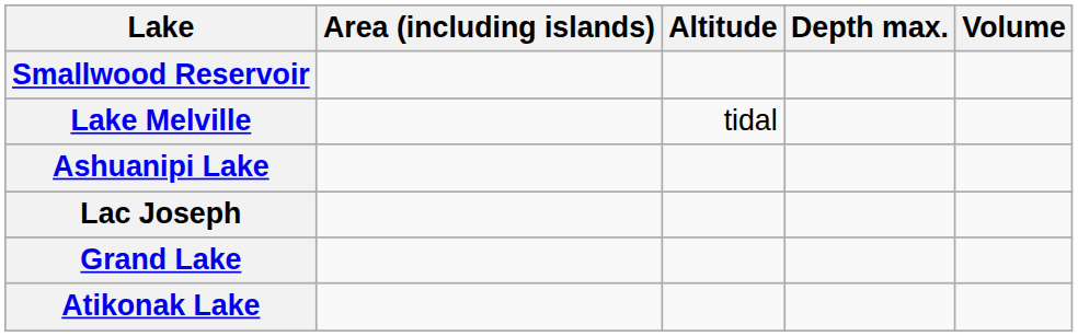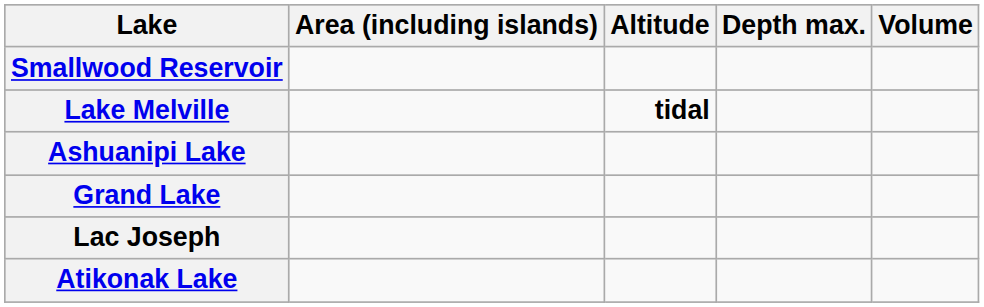Lake Melville | Altitude: normal -> bold
rows swapped: Grand Lake <-> Lac Joseph
